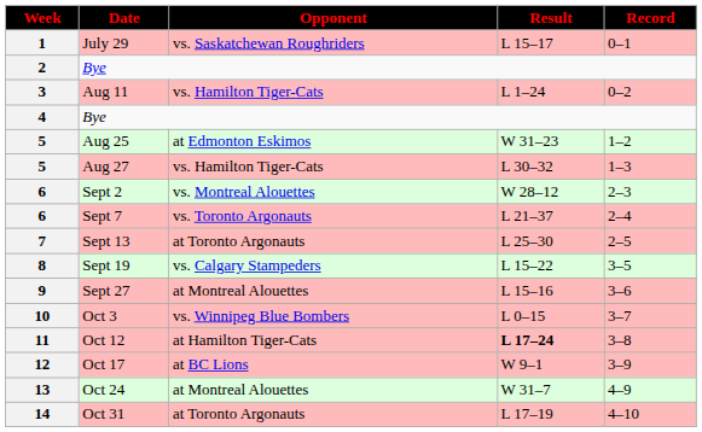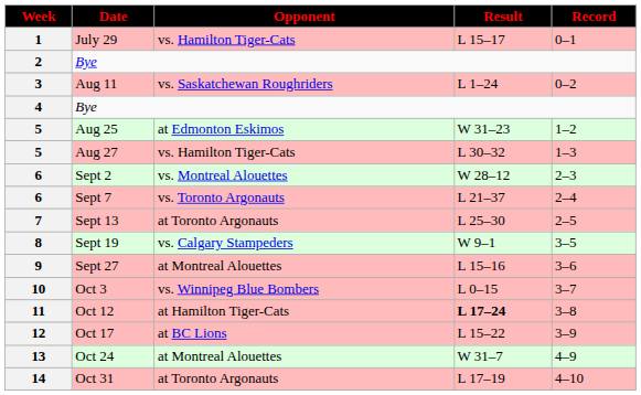July 29 | Opponent: vs. Saskatchewan Roughriders -> vs. Hamilton Tiger-Cats
Aug 11 | Opponent: vs. Hamilton Tiger-Cats -> vs. Saskatchewan Roughriders
Sept 19 | Result: L 15–22 -> W 9–1
Oct 17 | Result: W 9–1 -> L 15–22
